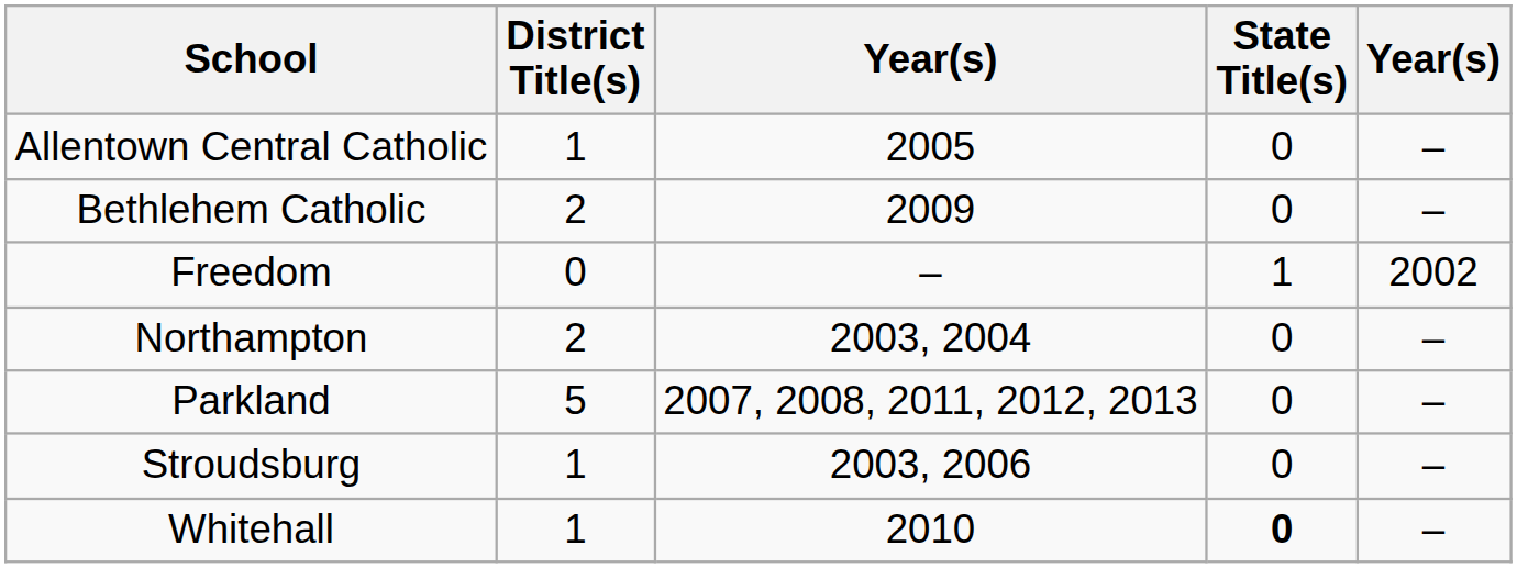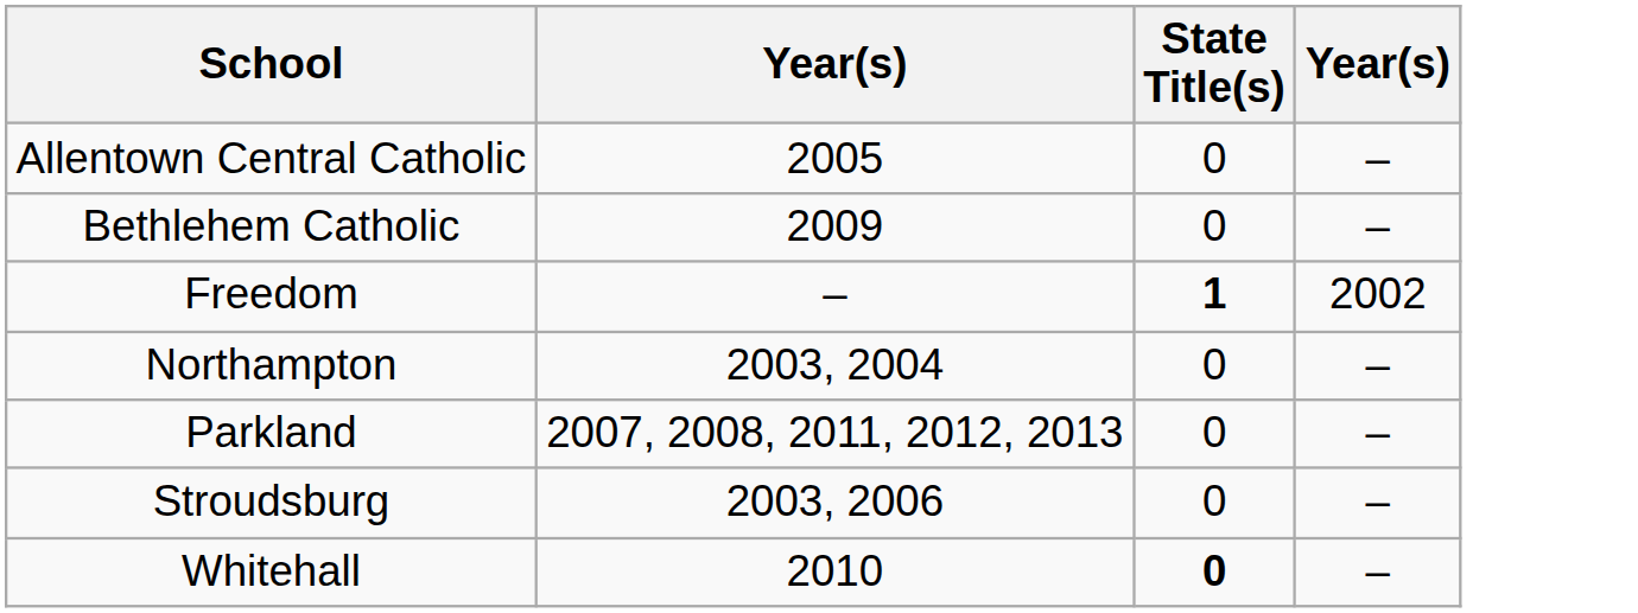- column: District Title(s) | 1 | 2 | 0 | 2 | 5 | 1 | 1
Freedom | State Title(s): normal -> bold
